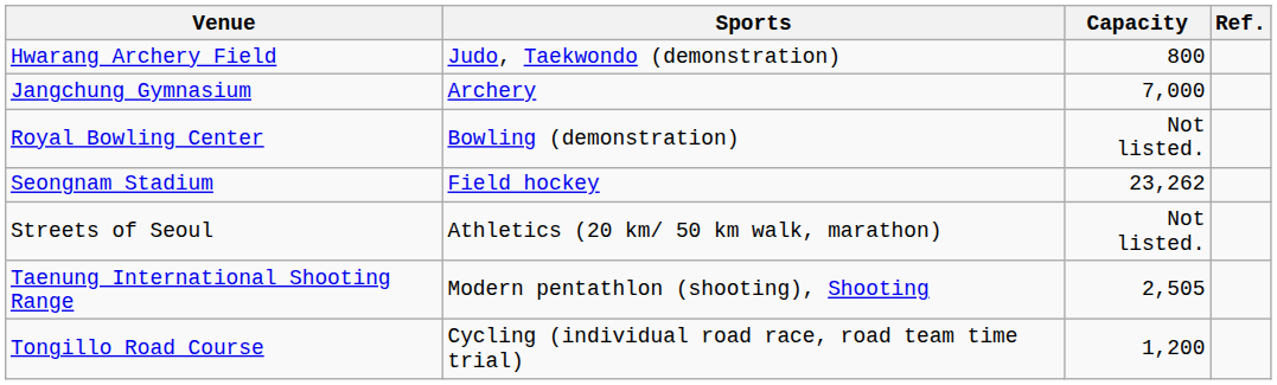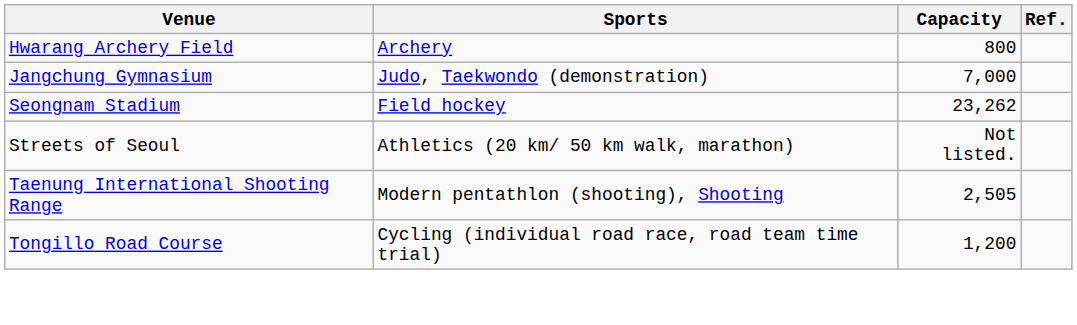Hwarang Archery Field | Sports: Judo, Taekwondo (demonstration) -> Archery
Jangchung Gymnasium | Sports: Archery -> Judo, Taekwondo (demonstration)
- row: Royal Bowling Center | Bowling (demonstration) | Not listed.
